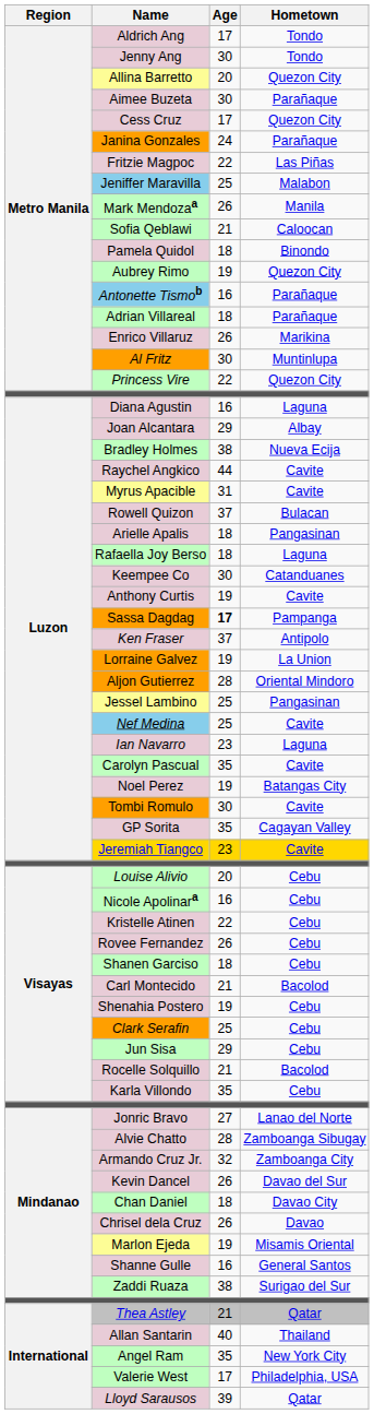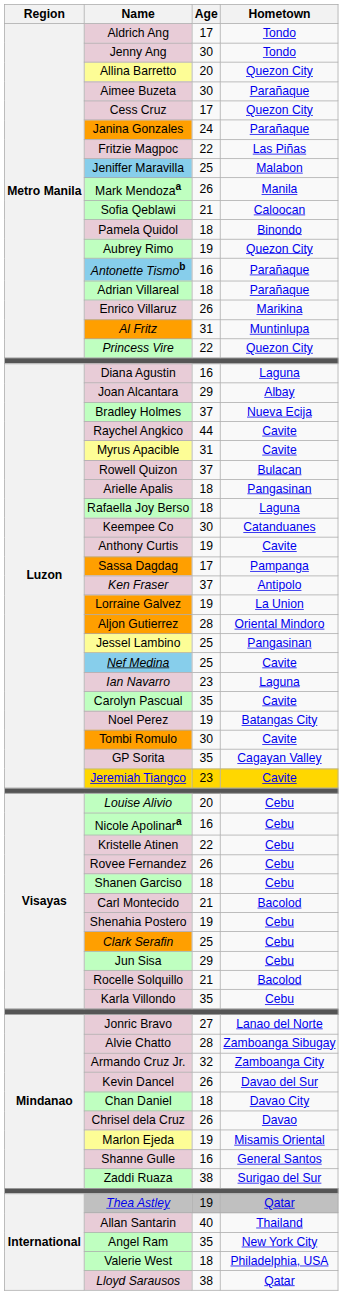Al Fritz | Age: 30 -> 31
Bradley Holmes | Age: 38 -> 37
Sassa Dagdag | Age: bold -> normal
Thea Astley | Age: 21 -> 19
Valerie West | Age: 17 -> 18
Lloyd Sarausos | Age: 39 -> 38
